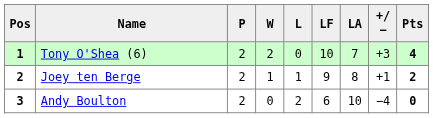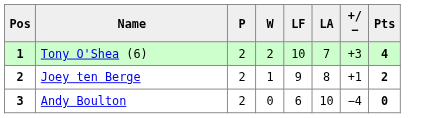- column: L | 0 | 1 | 2
